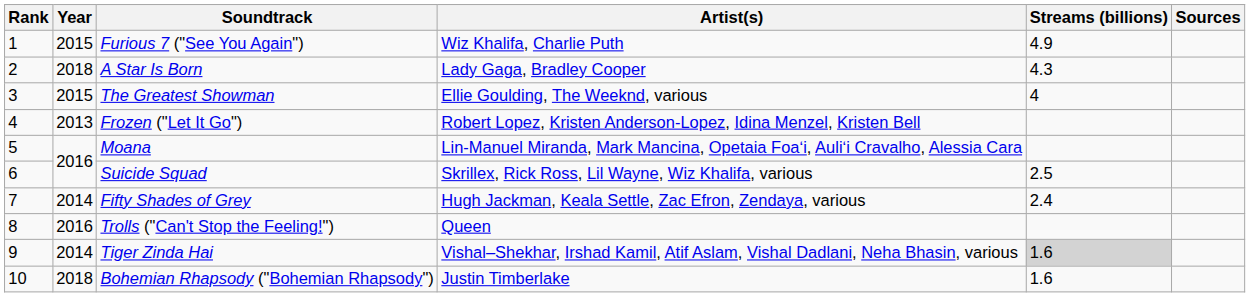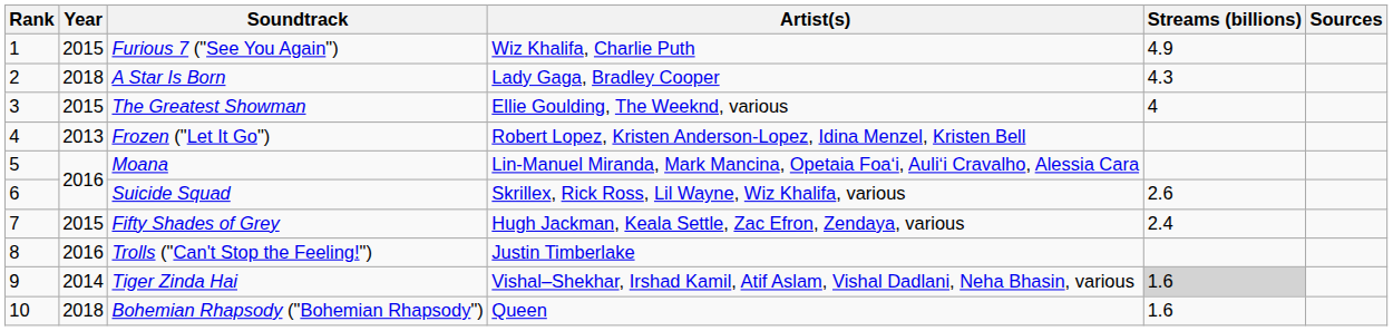Suicide Squad | Streams (billions): 2.5 -> 2.6
Fifty Shades of Grey | Year: 2014 -> 2015
Trolls ("Can't Stop the Feeling!") | Artist(s): Queen -> Justin Timberlake
Bohemian Rhapsody ("Bohemian Rhapsody") | Artist(s): Justin Timberlake -> Queen
